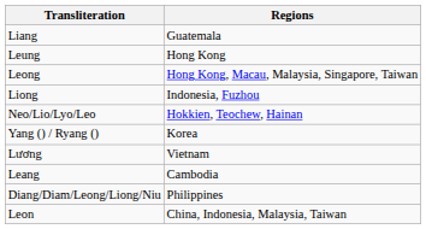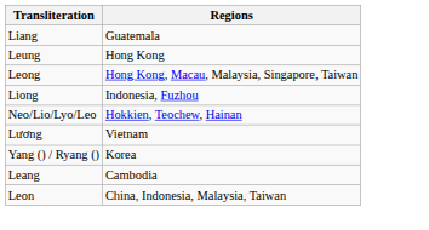rows swapped: Yang () / Ryang () <-> Lương
- row: Diang/Diam/Leong/Liong/Niu | Philippines
